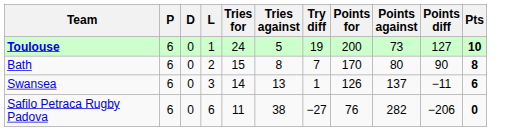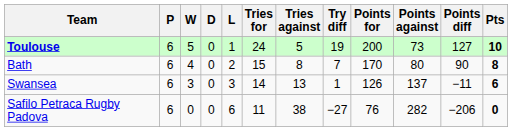+ column: W | 5 | 4 | 3 | 0
